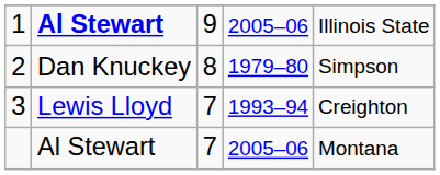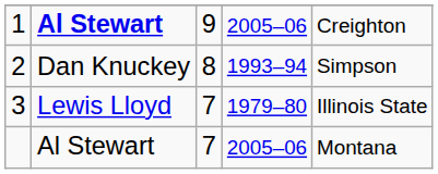1 | column 5: Illinois State -> Creighton
2 | column 4: 1979–80 -> 1993–94
3 | column 4: 1993–94 -> 1979–80
3 | column 5: Creighton -> Illinois State
